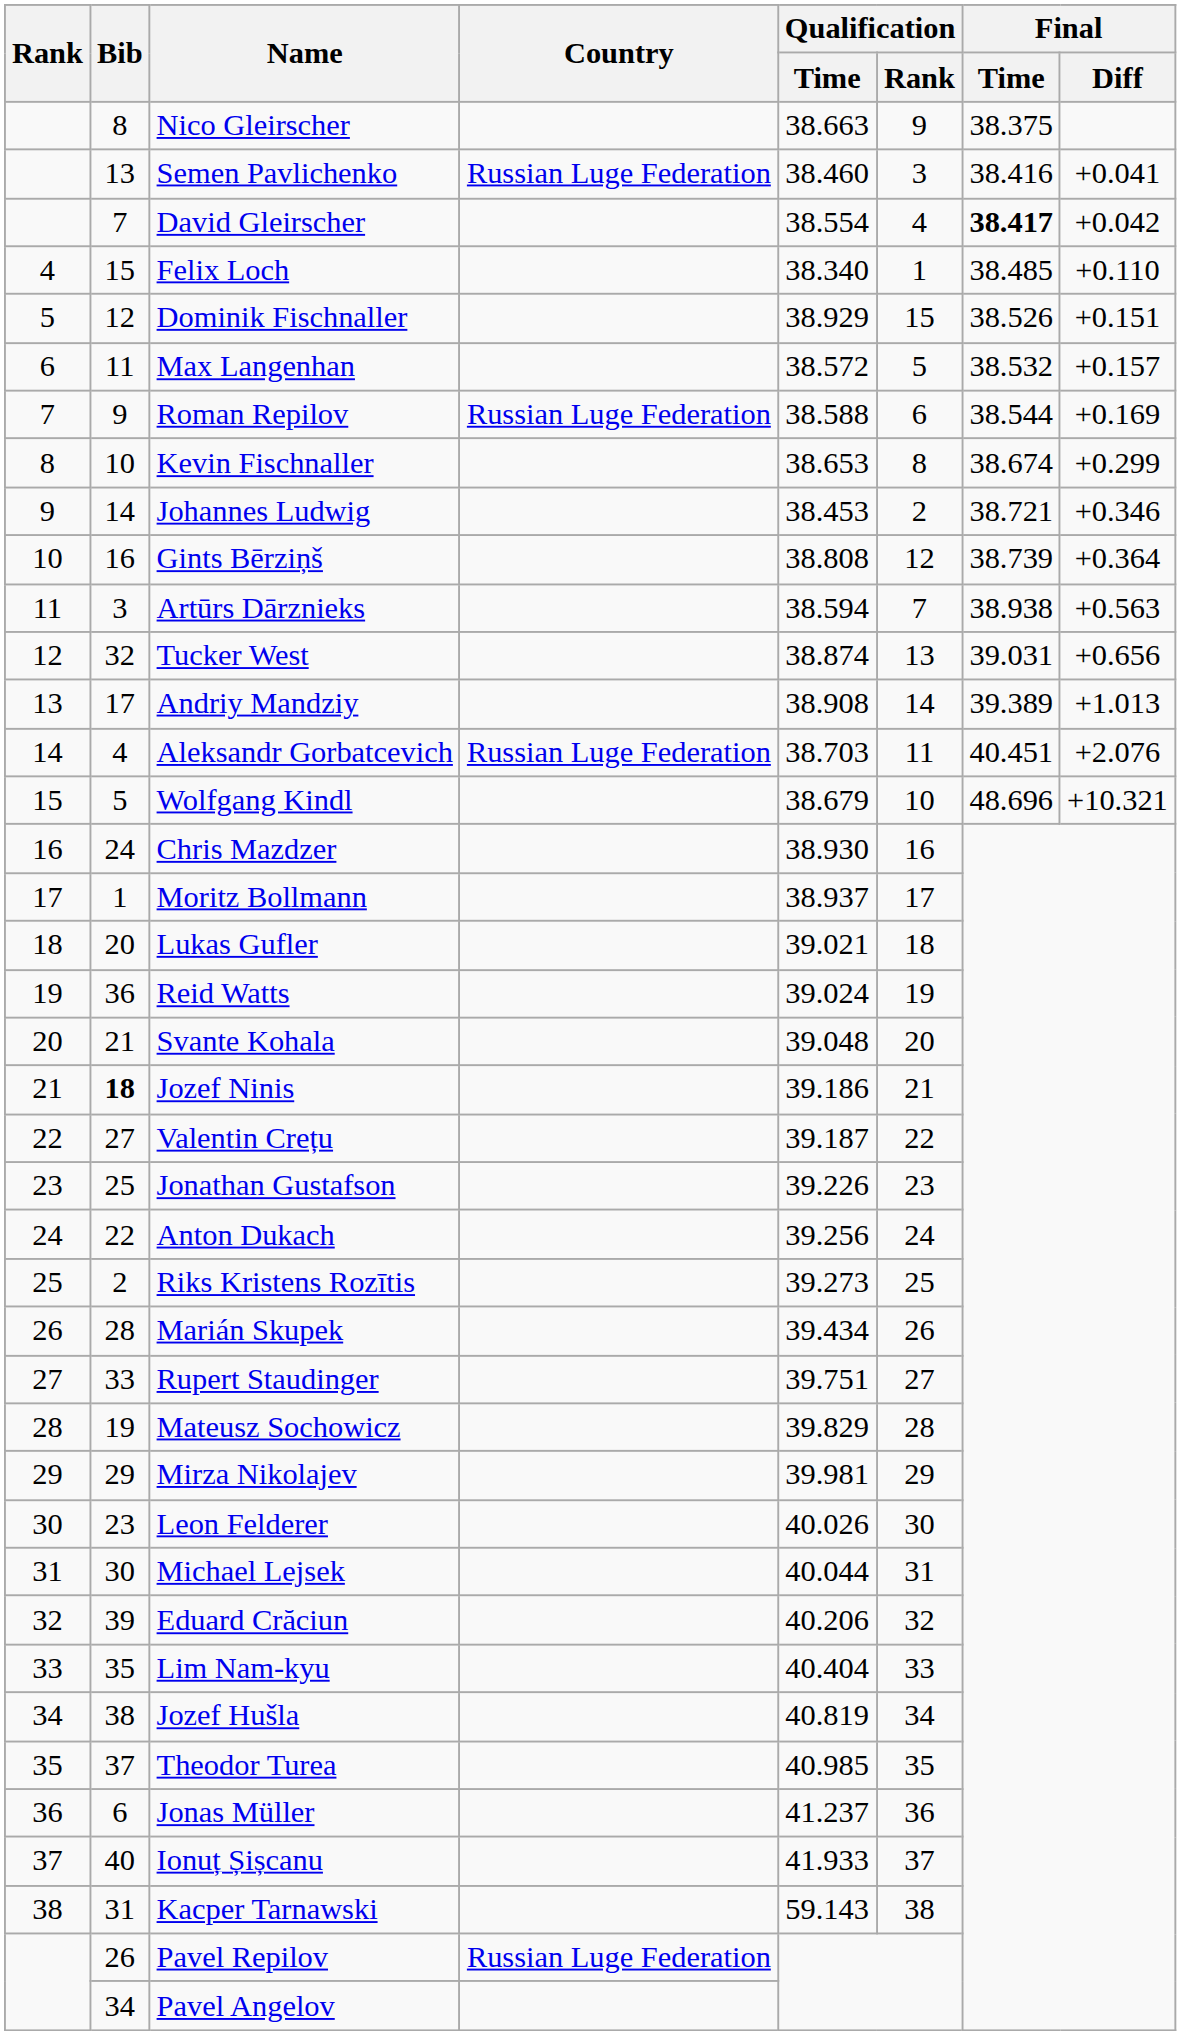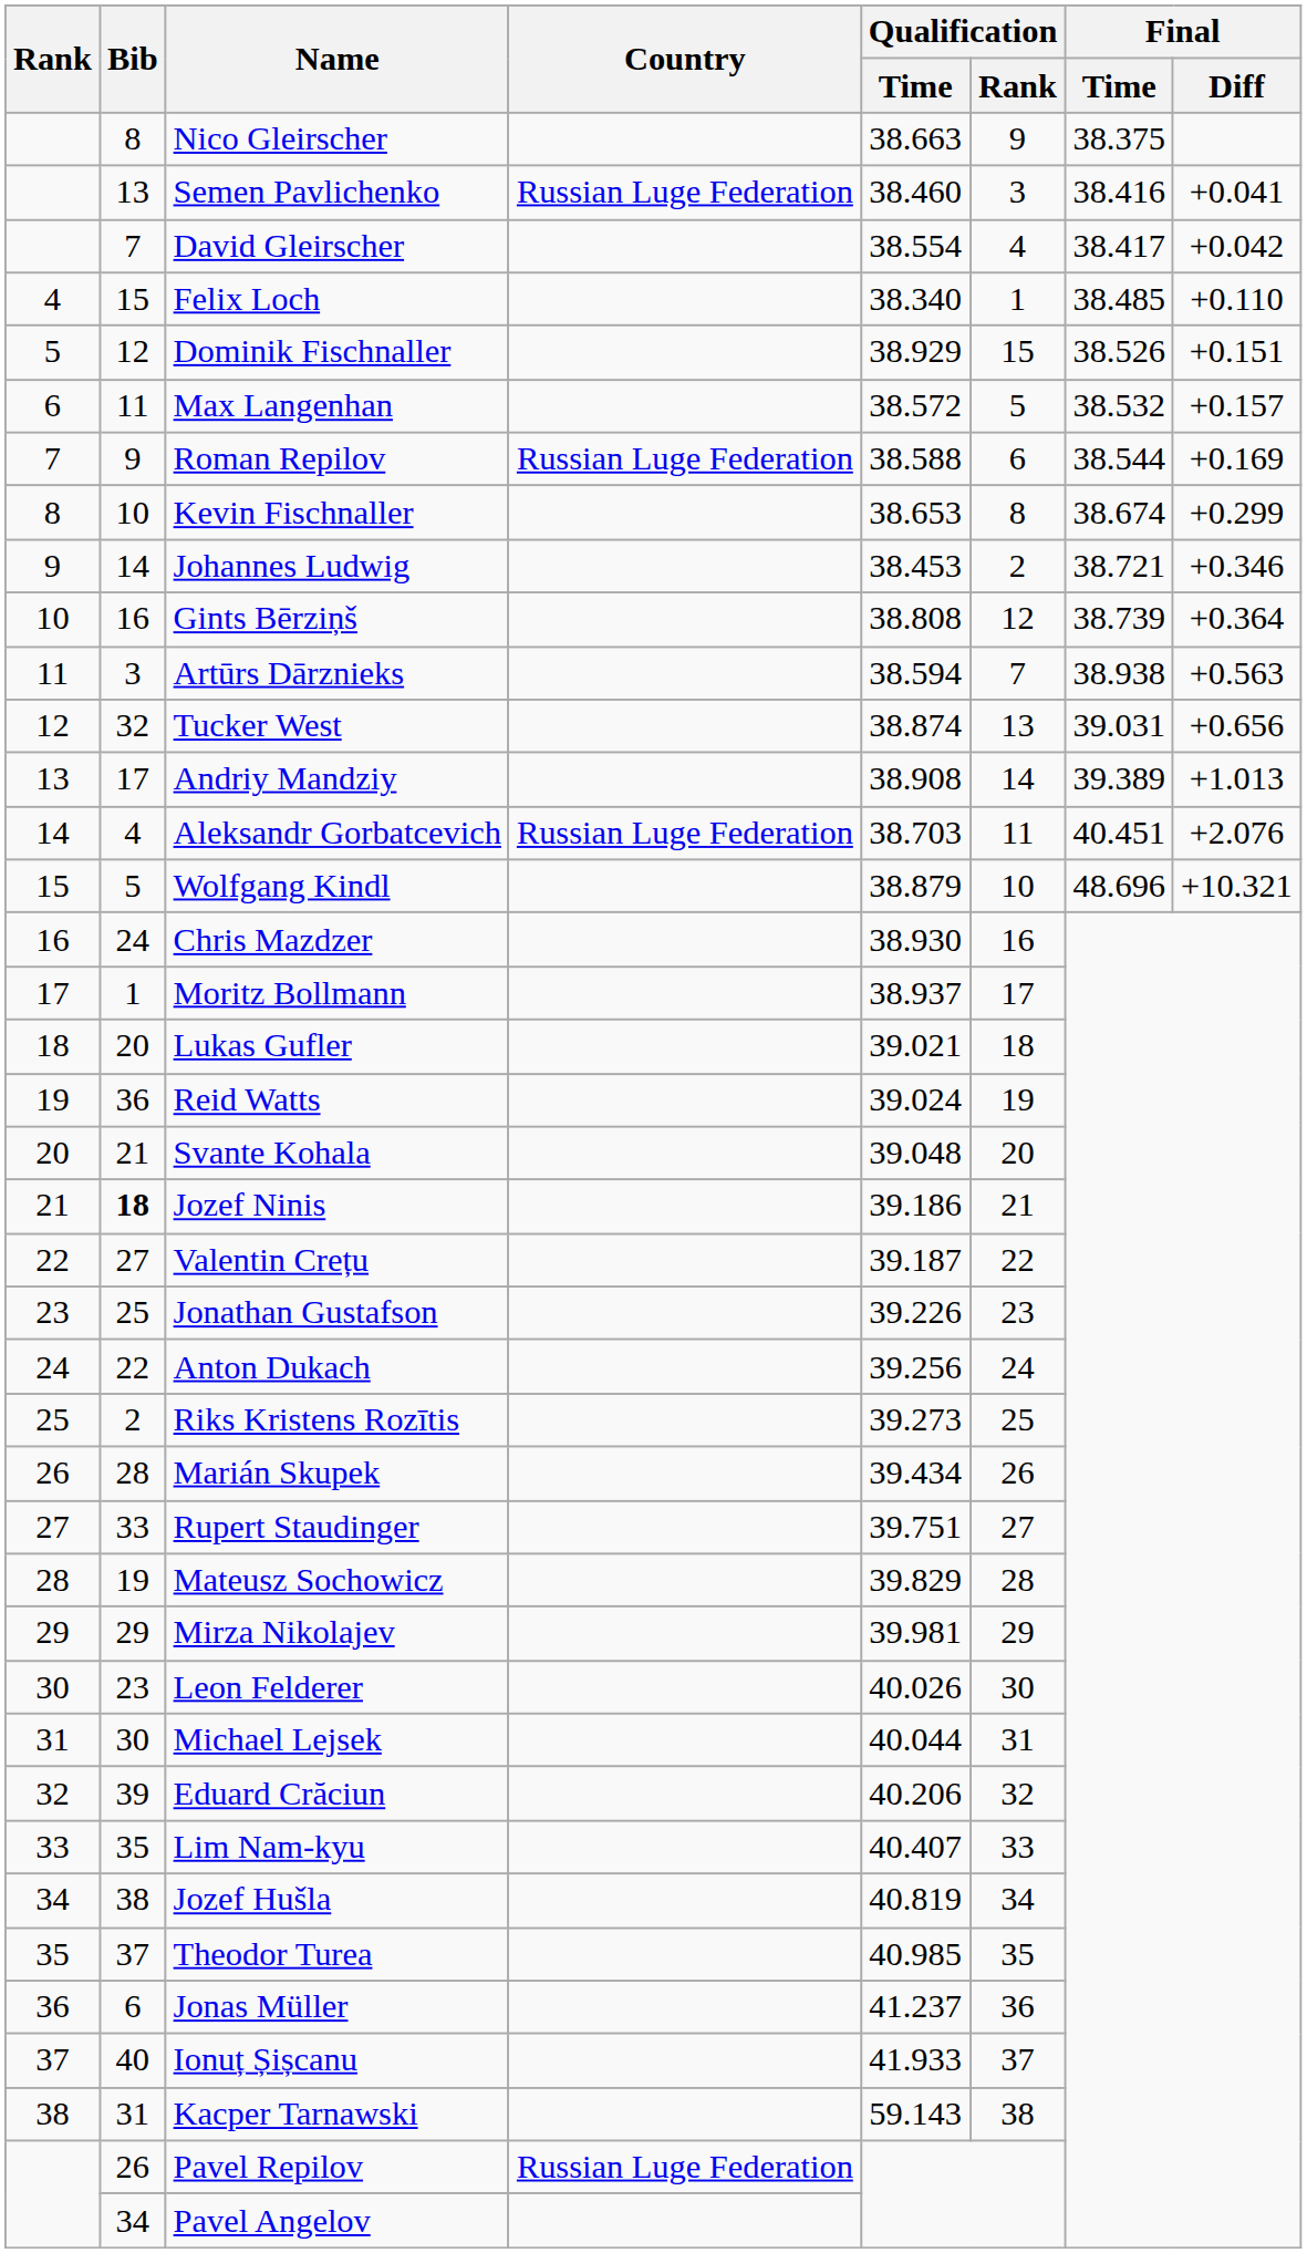David Gleirscher | Final / Time: bold -> normal
Wolfgang Kindl | Qualification / Time: 38.679 -> 38.879
Lim Nam-kyu | Qualification / Time: 40.404 -> 40.407
